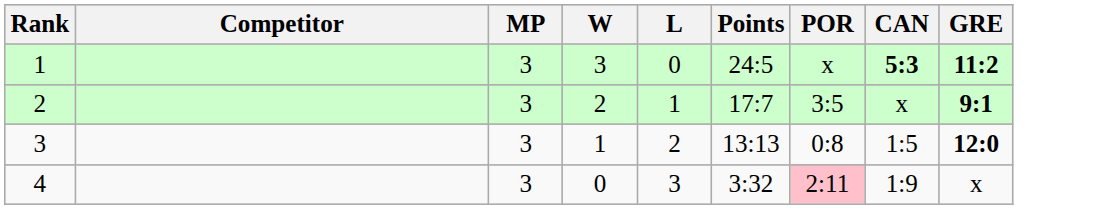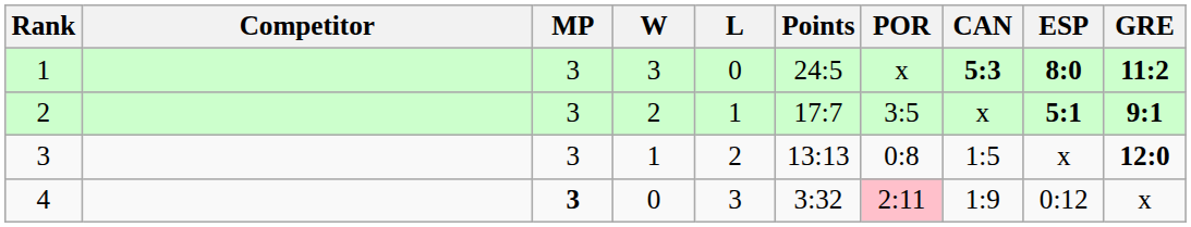+ column: ESP | 8:0 | 5:1 | x | 0:12
4 | MP: normal -> bold
